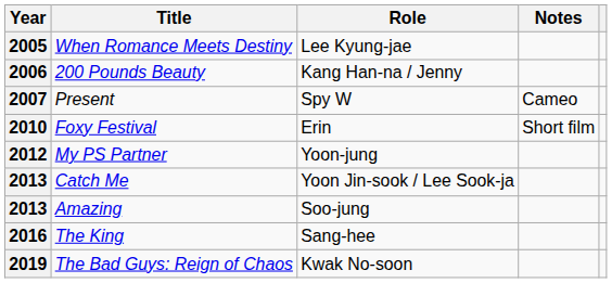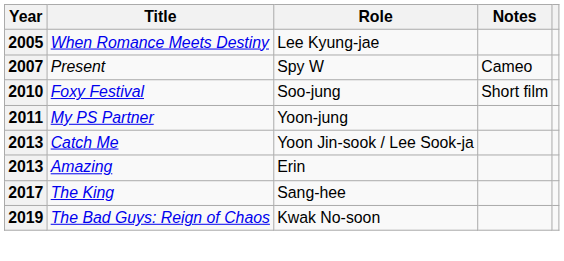- row: 2006 | 200 Pounds Beauty | Kang Han-na / Jenny
Foxy Festival | Role: Erin -> Soo-jung
My PS Partner | Year: 2012 -> 2011
Amazing | Role: Soo-jung -> Erin
The King | Year: 2016 -> 2017
